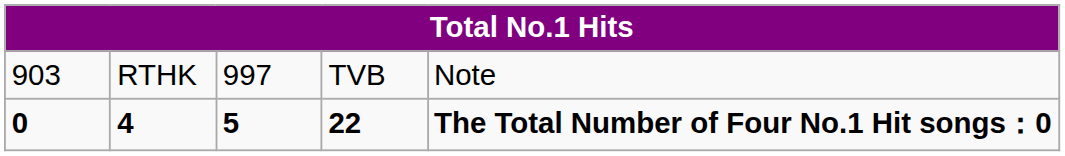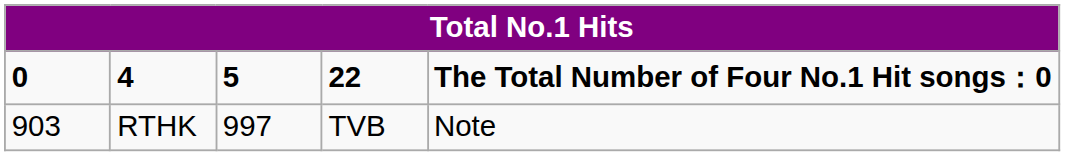rows swapped: RTHK <-> 4
